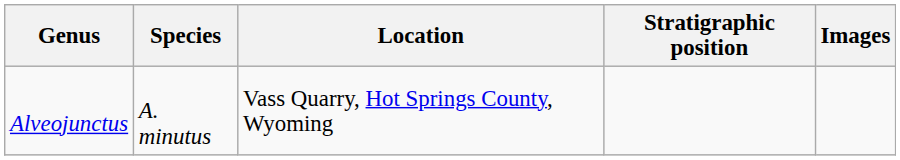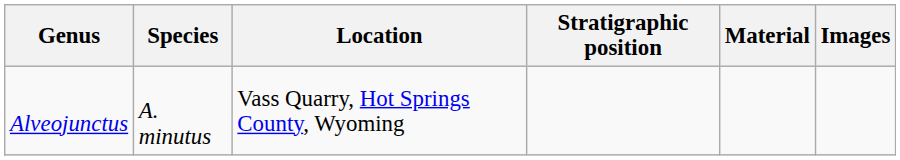+ column: Material
